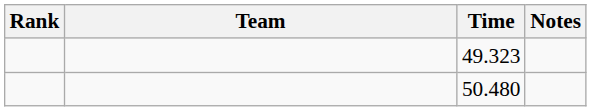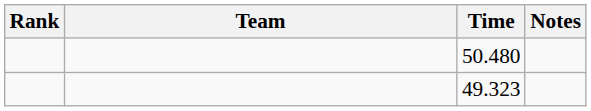rows swapped: 49.323 <-> 50.480
